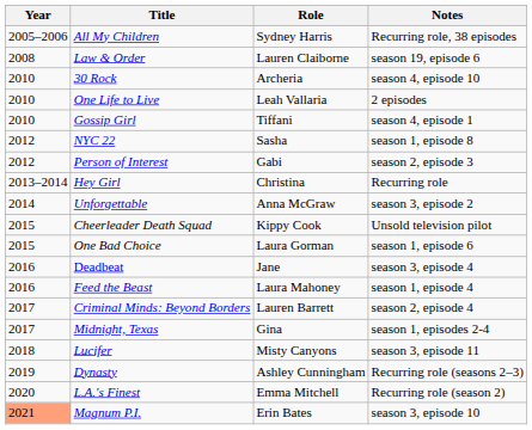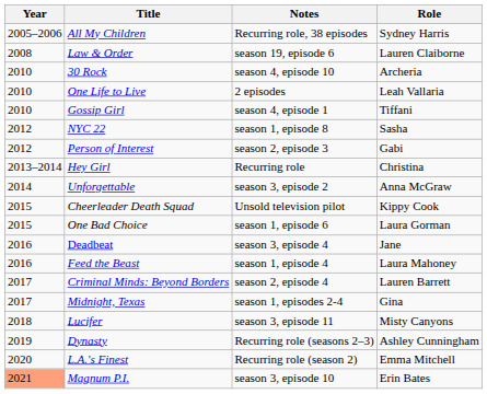columns swapped: Role <-> Notes
